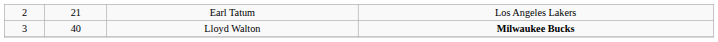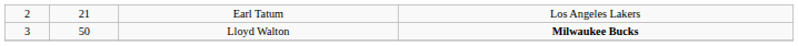Lloyd Walton | column 2: 40 -> 50
